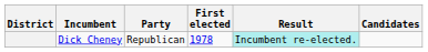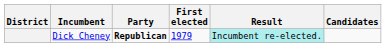Dick Cheney | Party: normal -> bold
Dick Cheney | First elected: 1978 -> 1979
